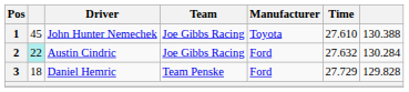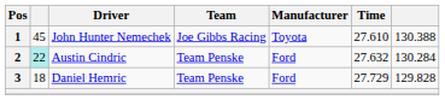2 | Team: Joe Gibbs Racing -> Team Penske
